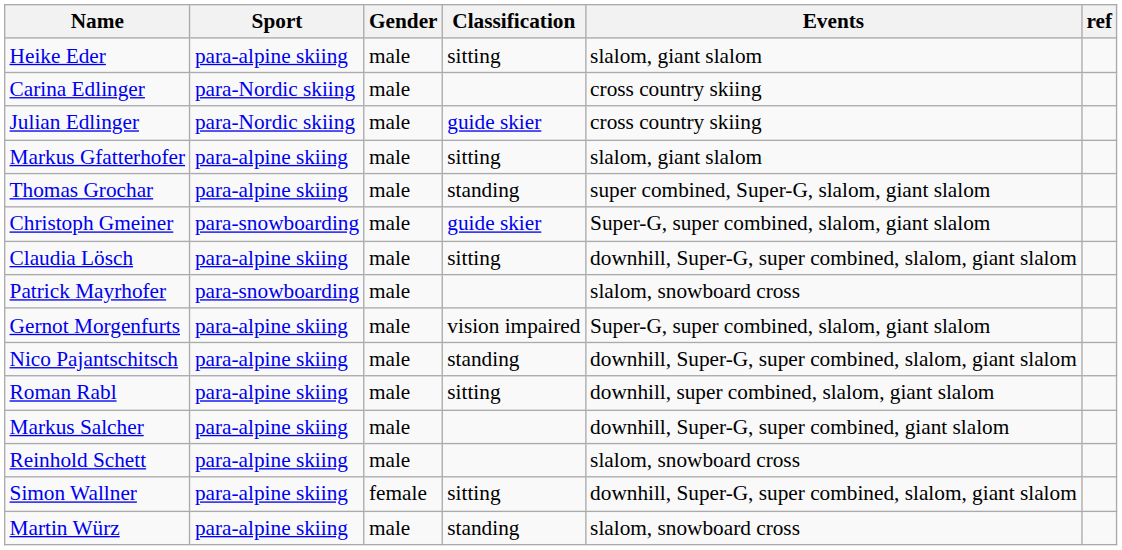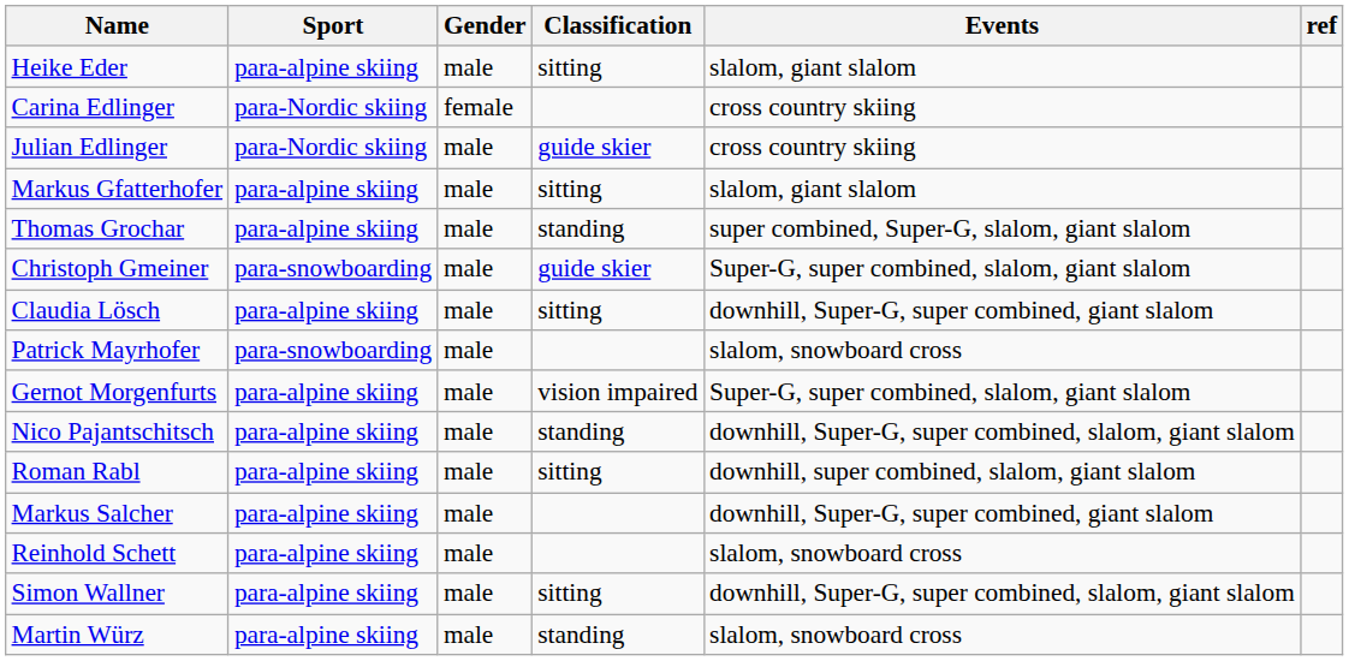Carina Edlinger | Gender: male -> female
Claudia Lösch | Events: downhill, Super-G, super combined, slalom, giant slalom -> downhill, Super-G, super combined, giant slalom
Simon Wallner | Gender: female -> male
